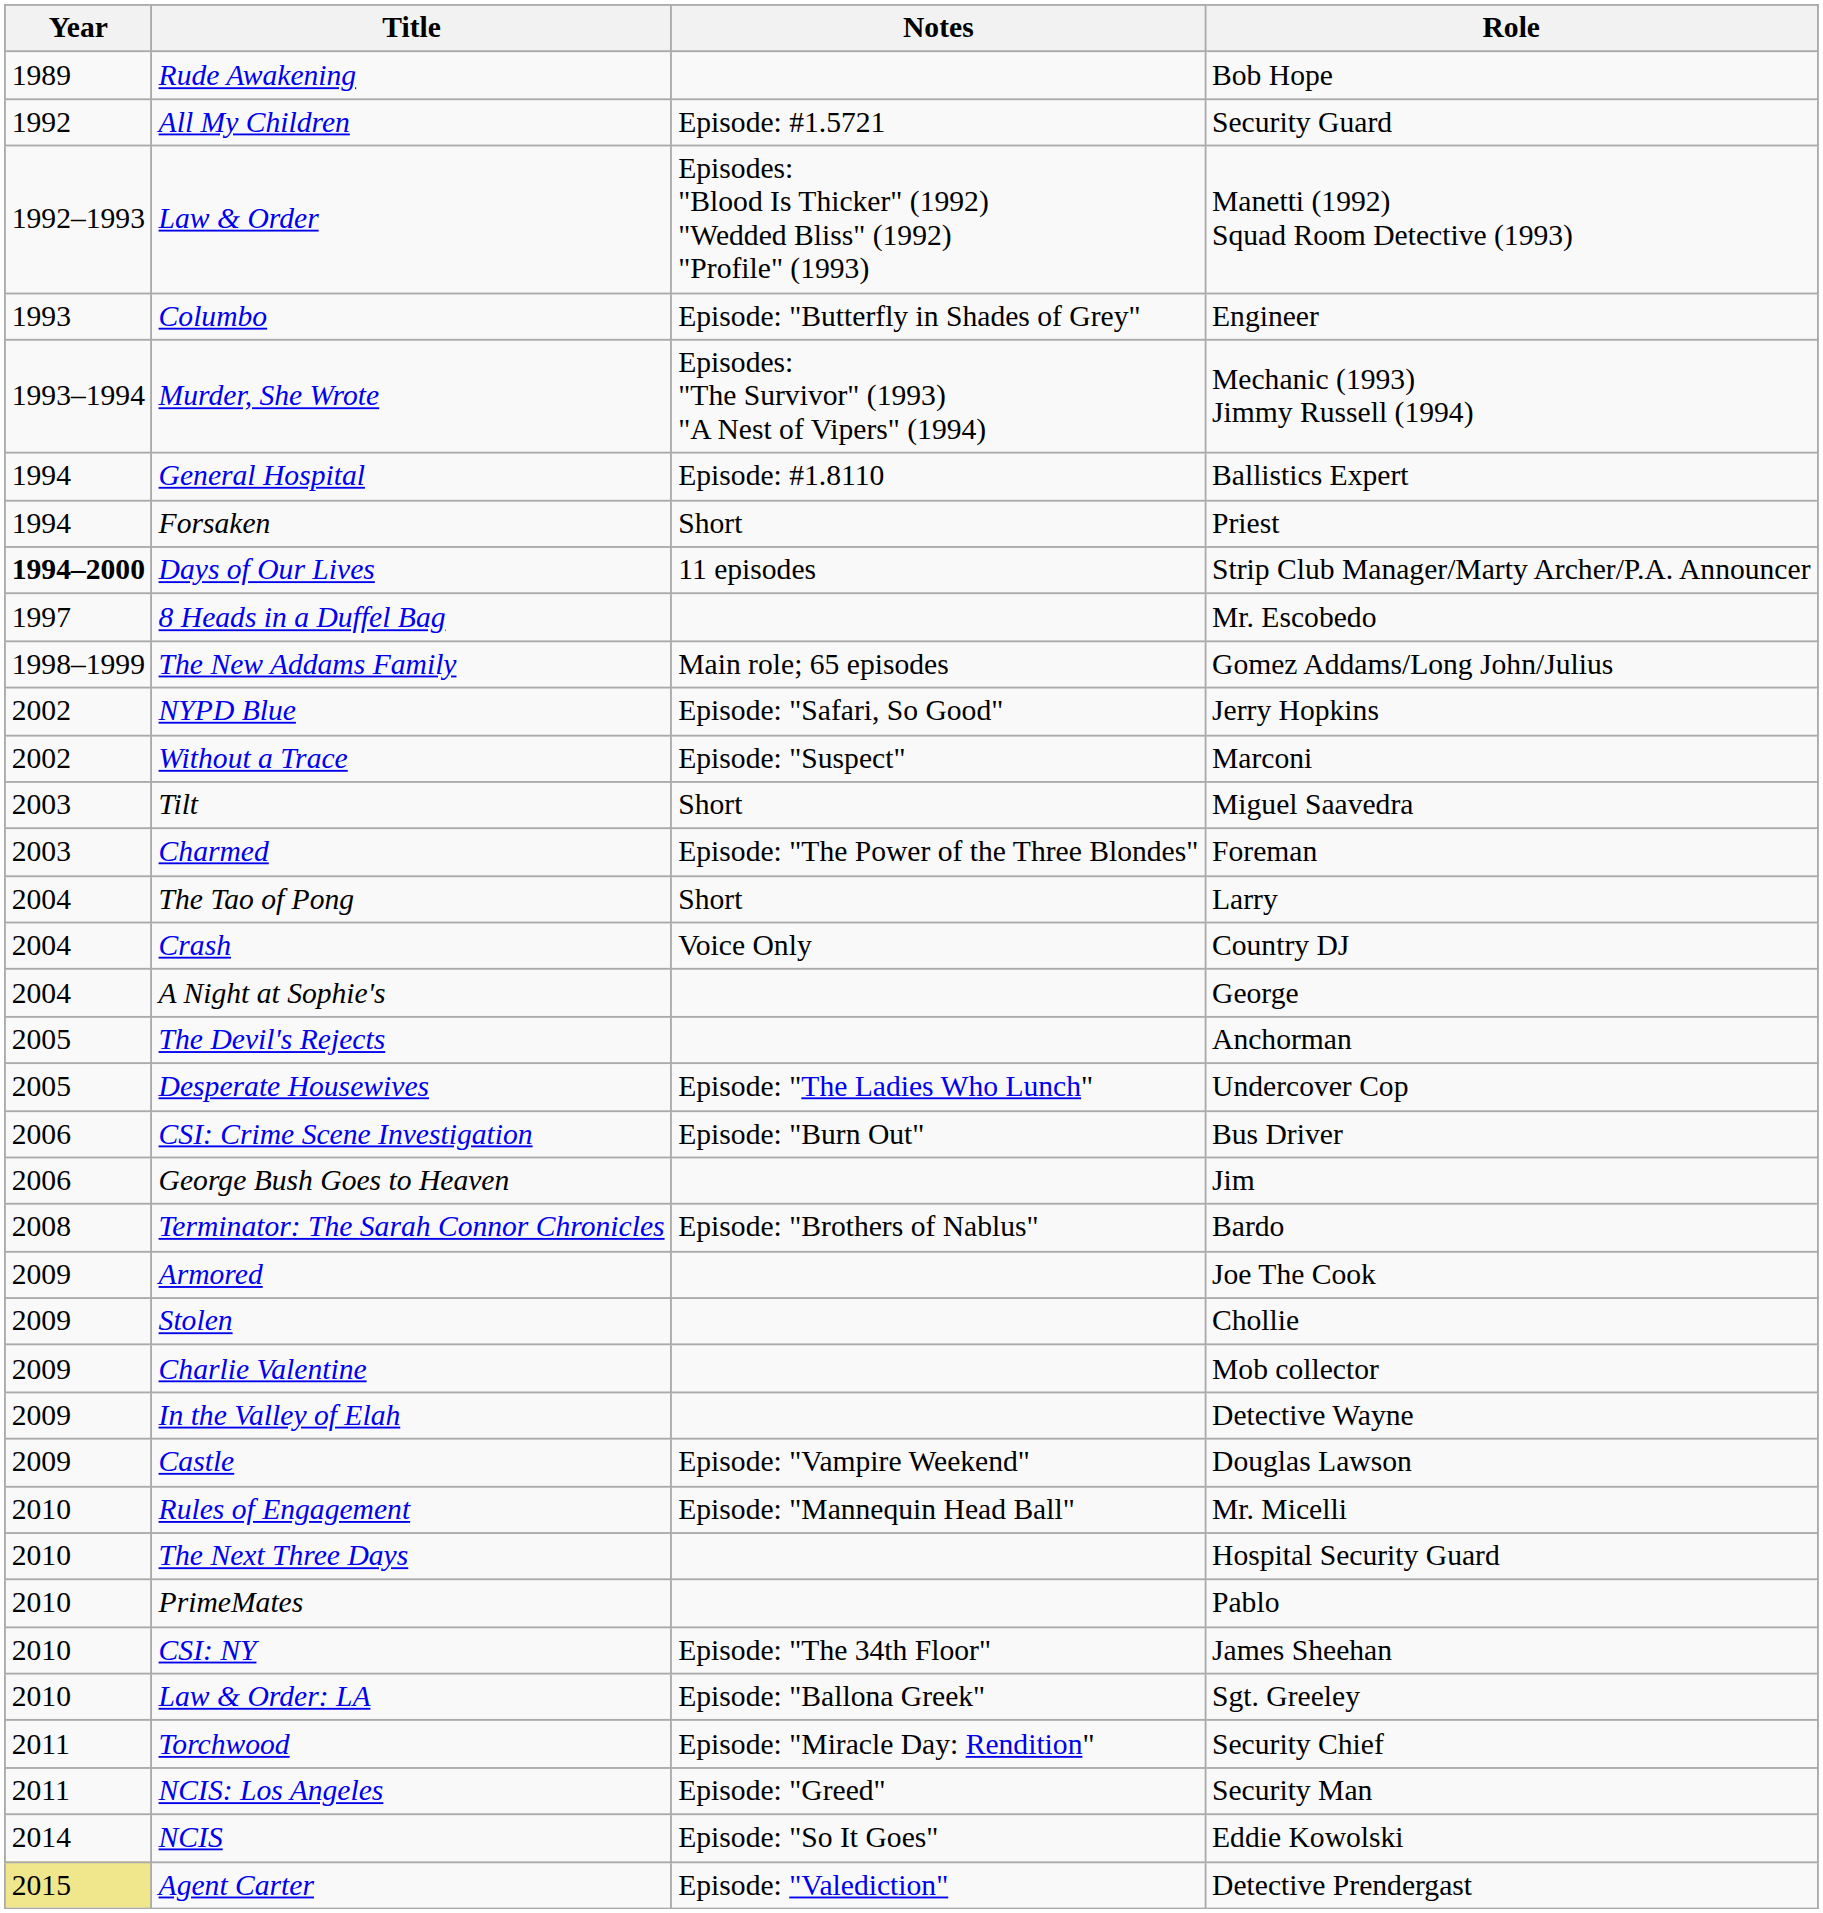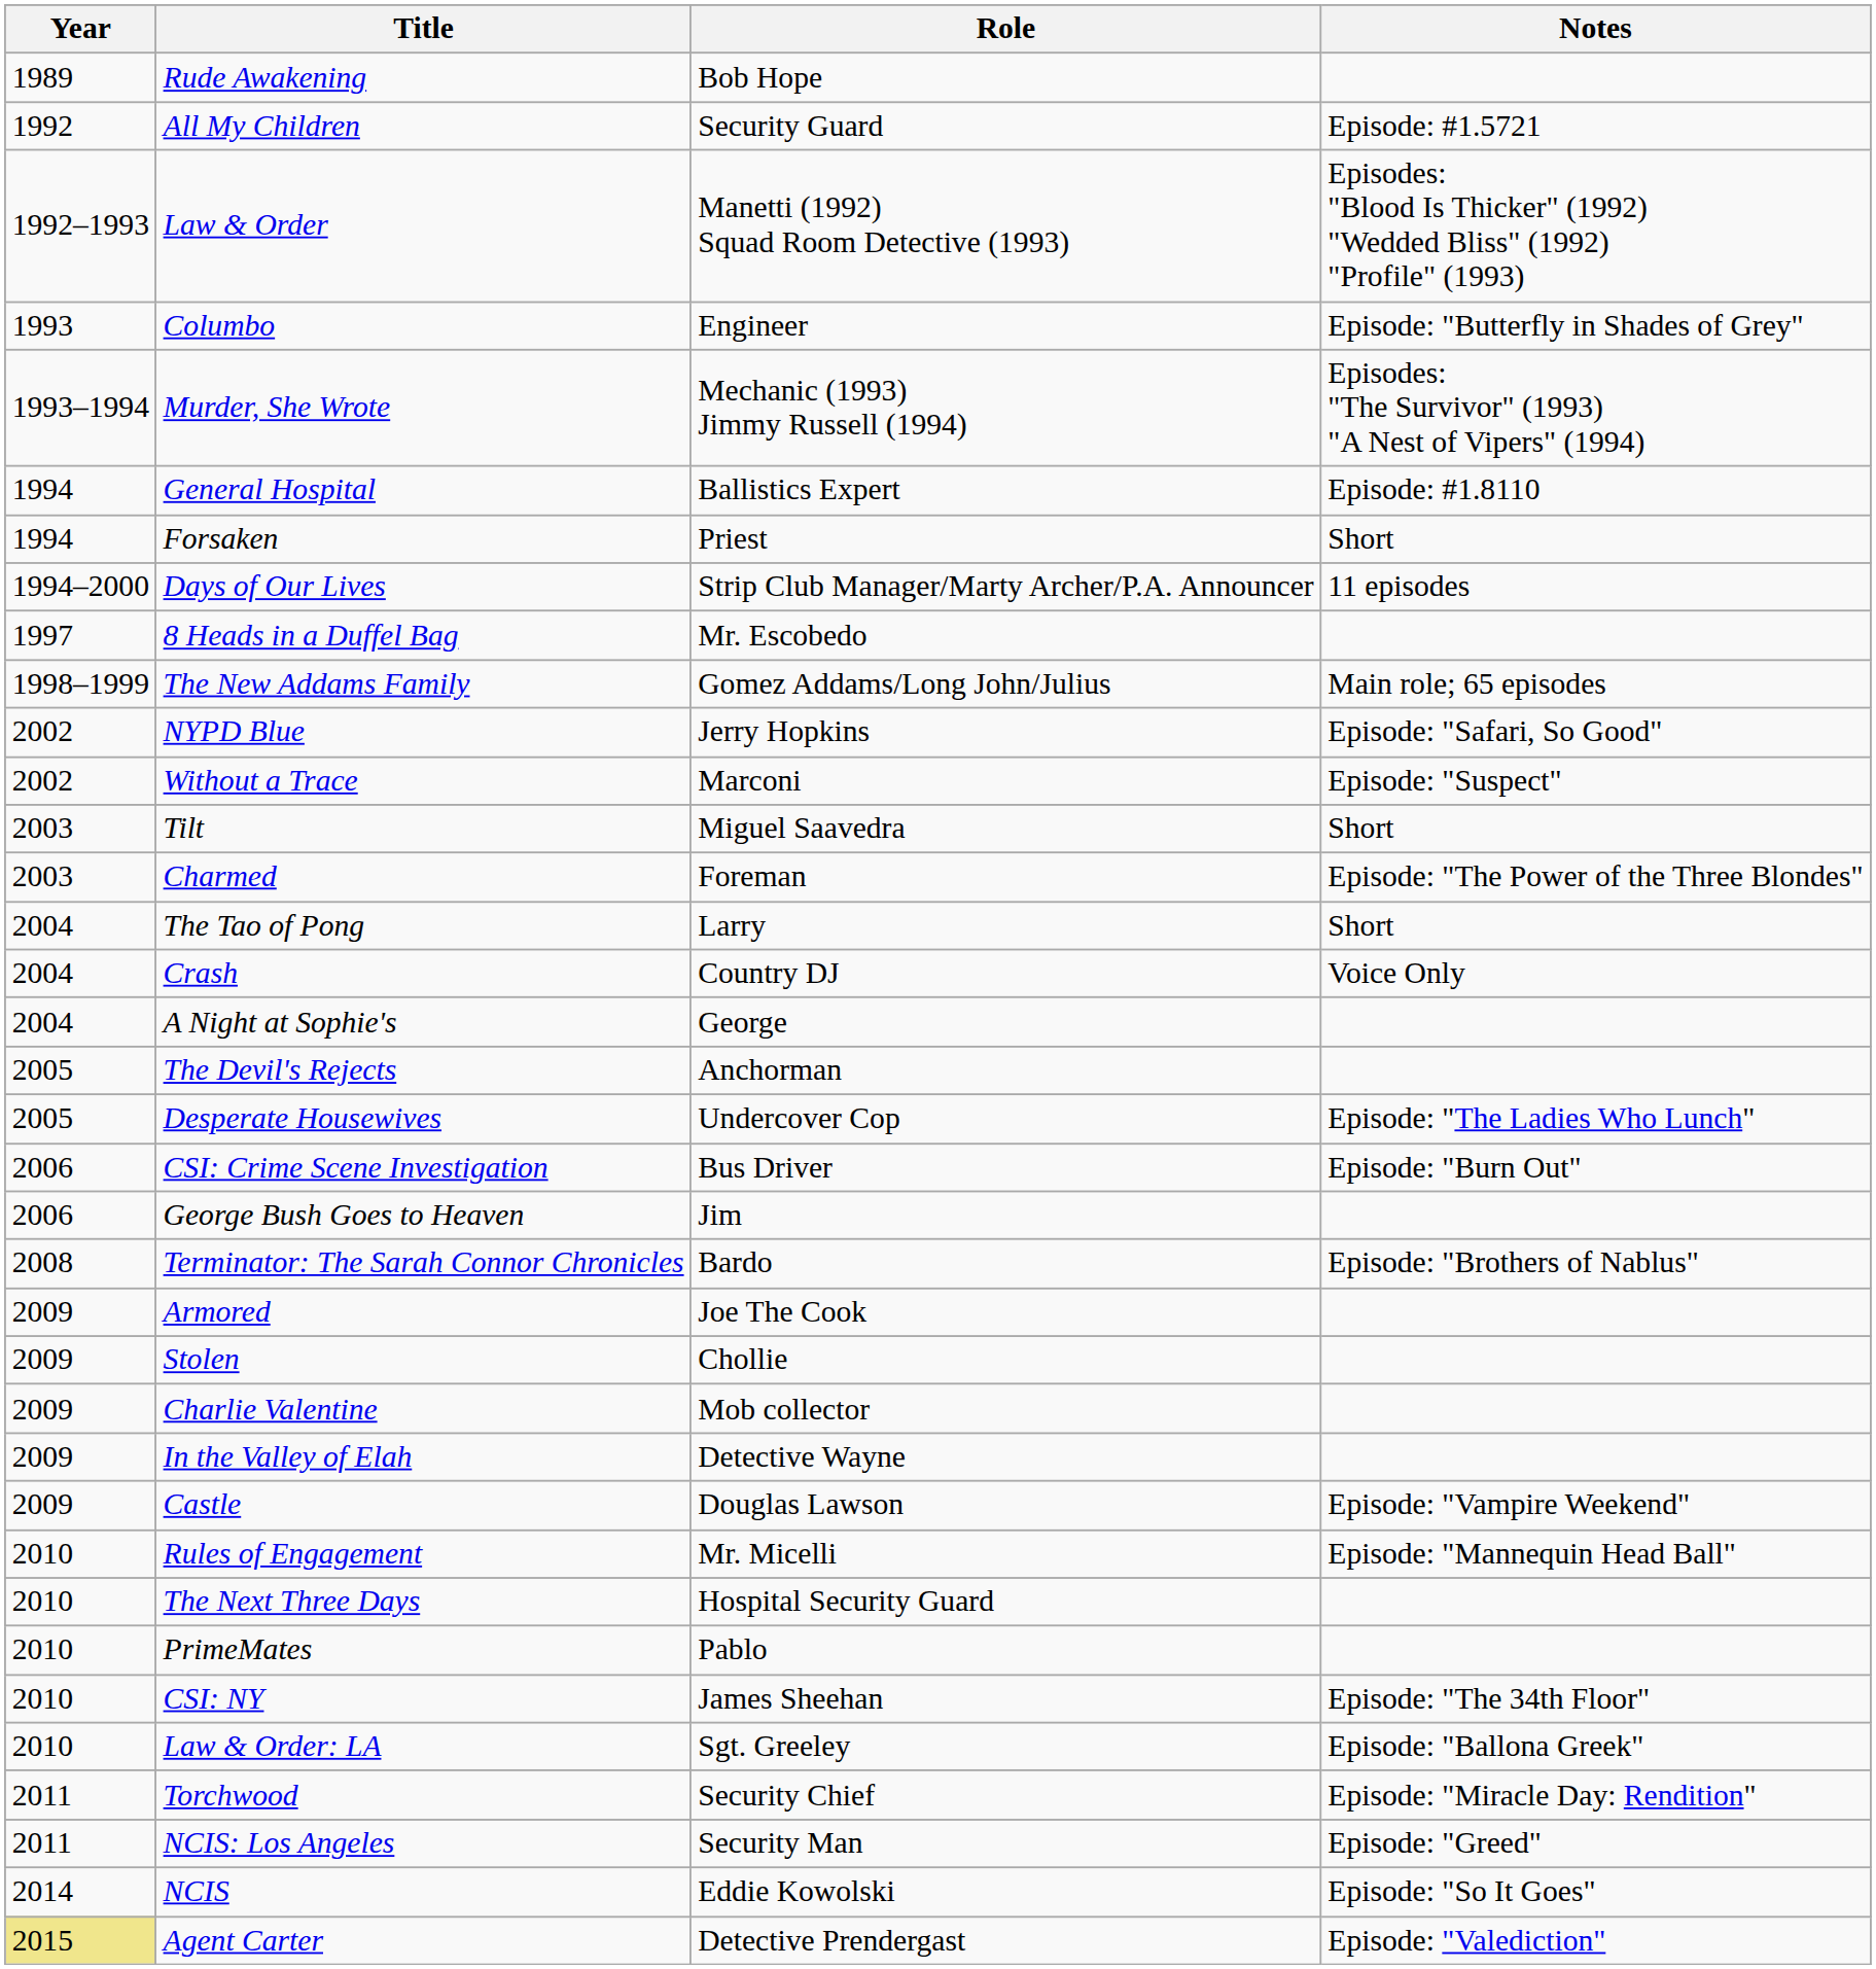columns swapped: Role <-> Notes
Days of Our Lives | Year: bold -> normal
